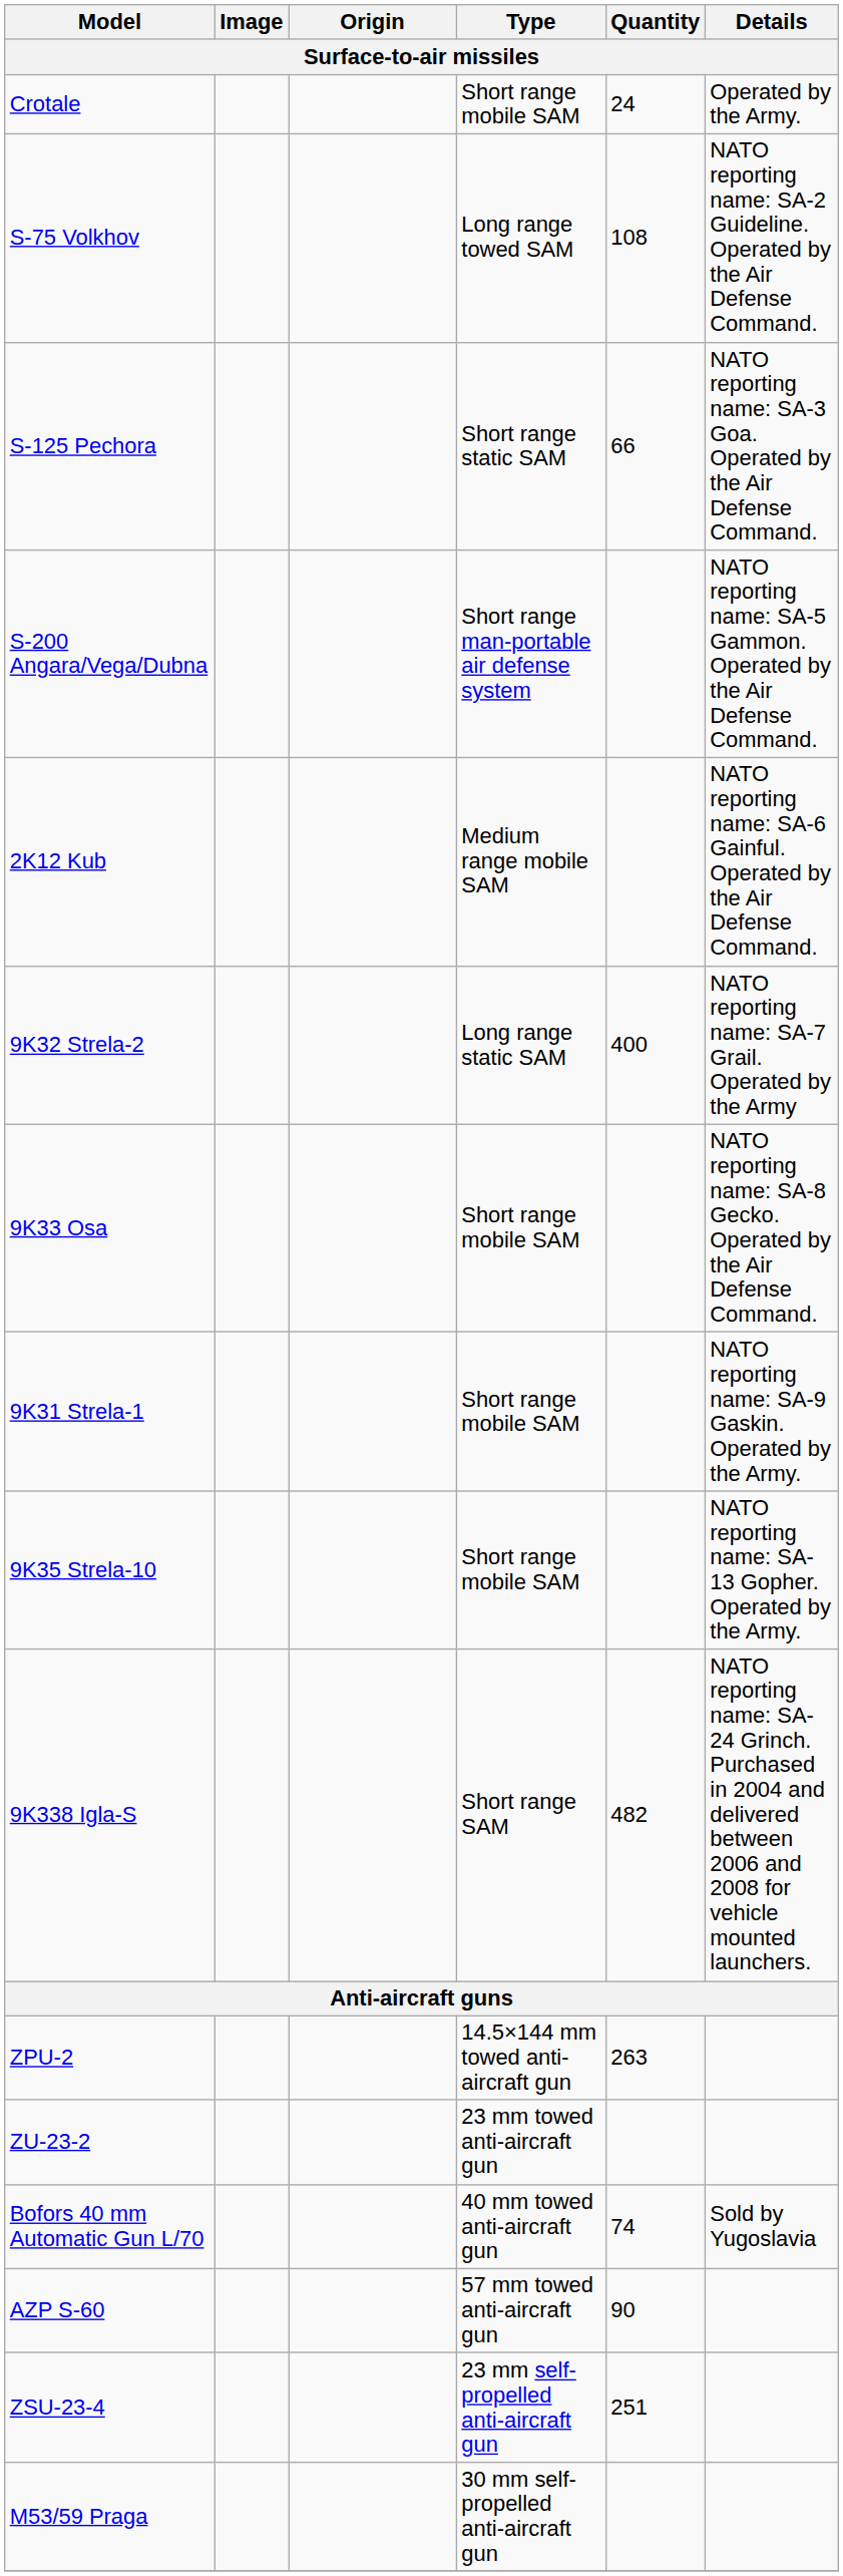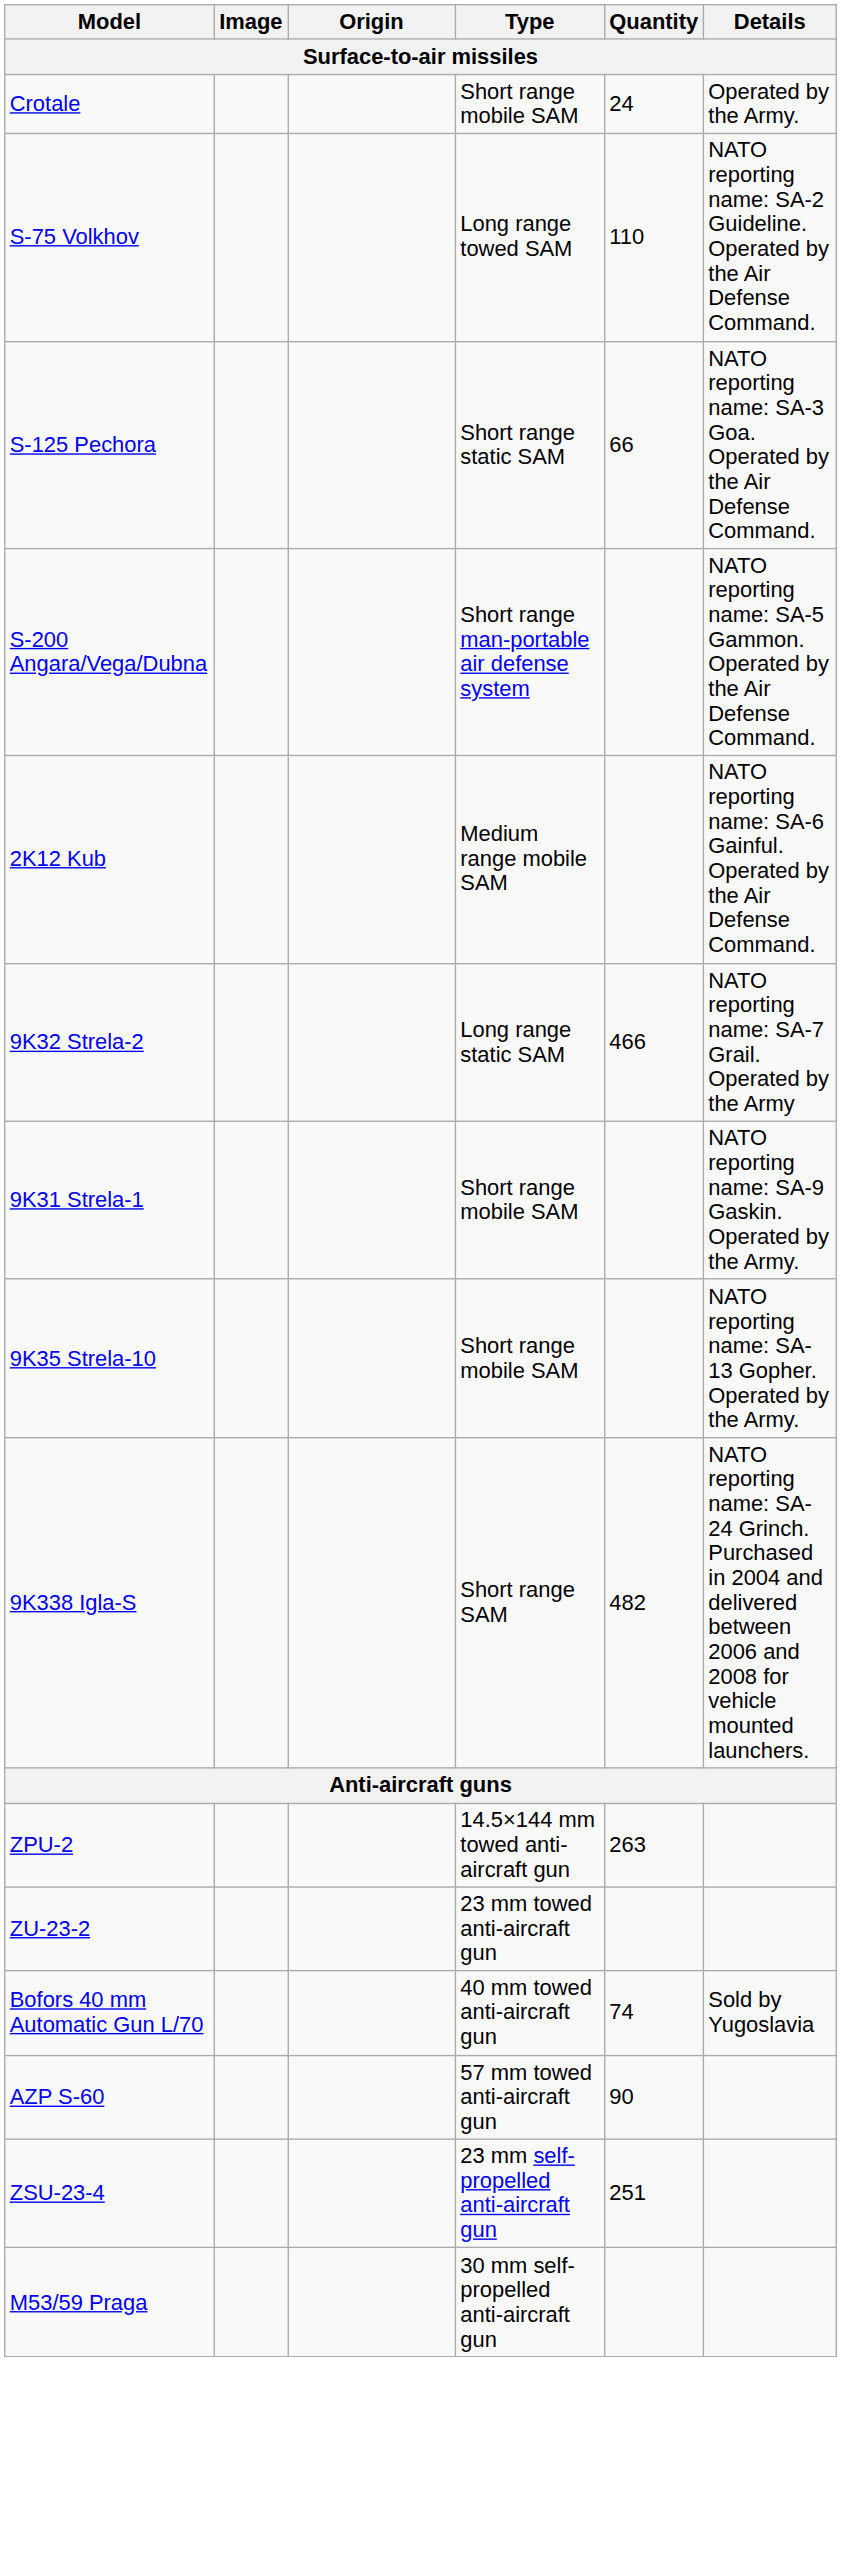S-75 Volkhov | Quantity: 108 -> 110
9K32 Strela-2 | Quantity: 400 -> 466
- row: 9K33 Osa | Short range mobile SAM | NATO reporting name: SA-8 Gecko. Operated by the Air Defense Command.
